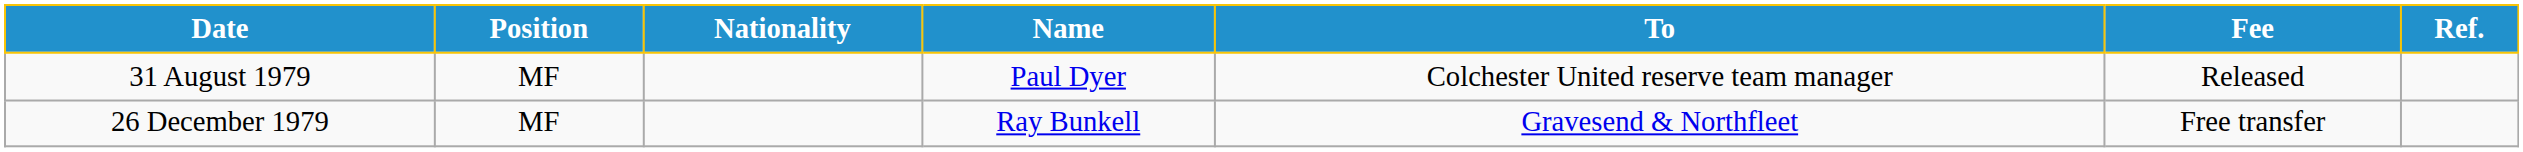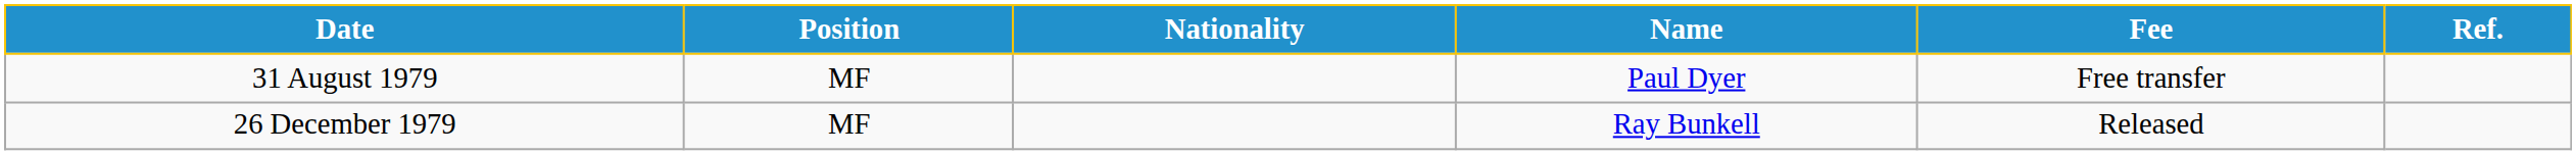- column: To | Colchester United reserve team manager | Gravesend & Northfleet
31 August 1979 | Fee: Released -> Free transfer
26 December 1979 | Fee: Free transfer -> Released
